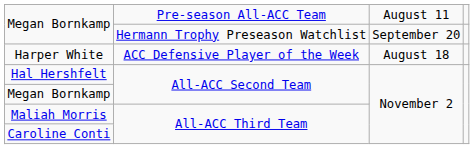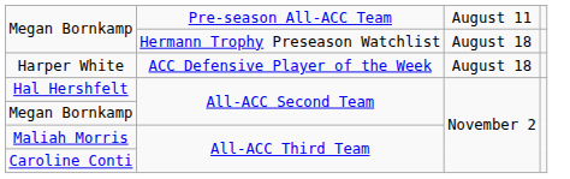Megan Bornkamp / Hermann Trophy Preseason Watchlist | column 3: September 20 -> August 18
